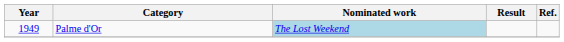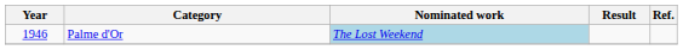Palme d'Or | Year: 1949 -> 1946
